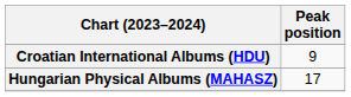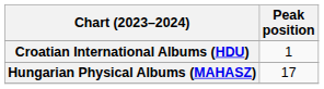Croatian International Albums (HDU) | Peak position: 9 -> 1
